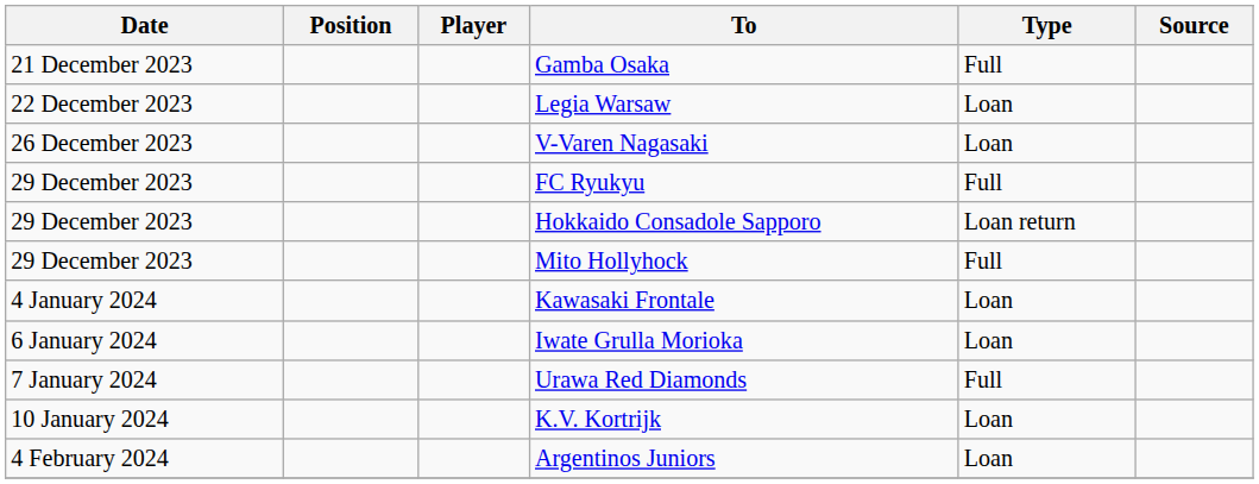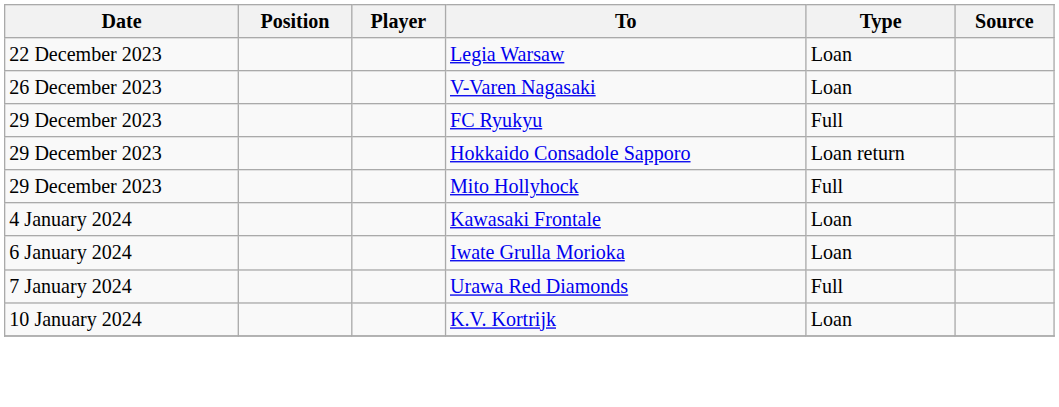- row: 21 December 2023 | Gamba Osaka | Full
- row: 4 February 2024 | Argentinos Juniors | Loan
